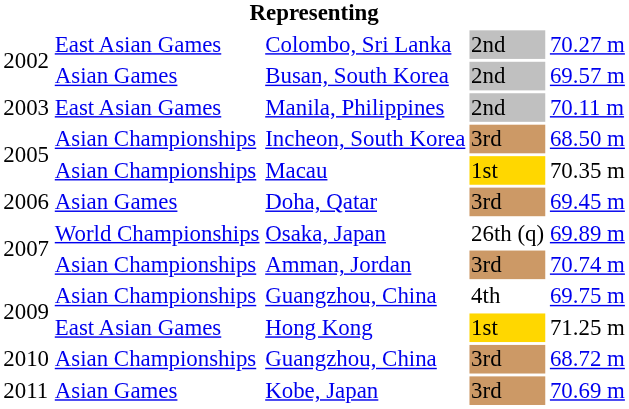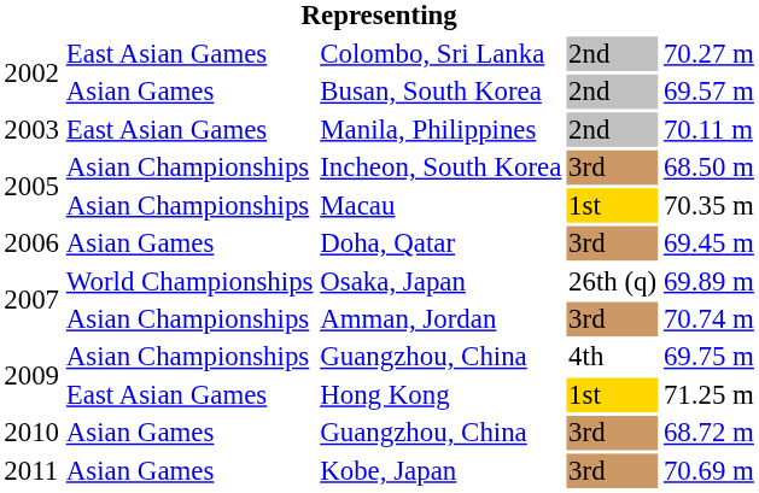2010 / Guangzhou, China | column 2: Asian Championships -> Asian Games
